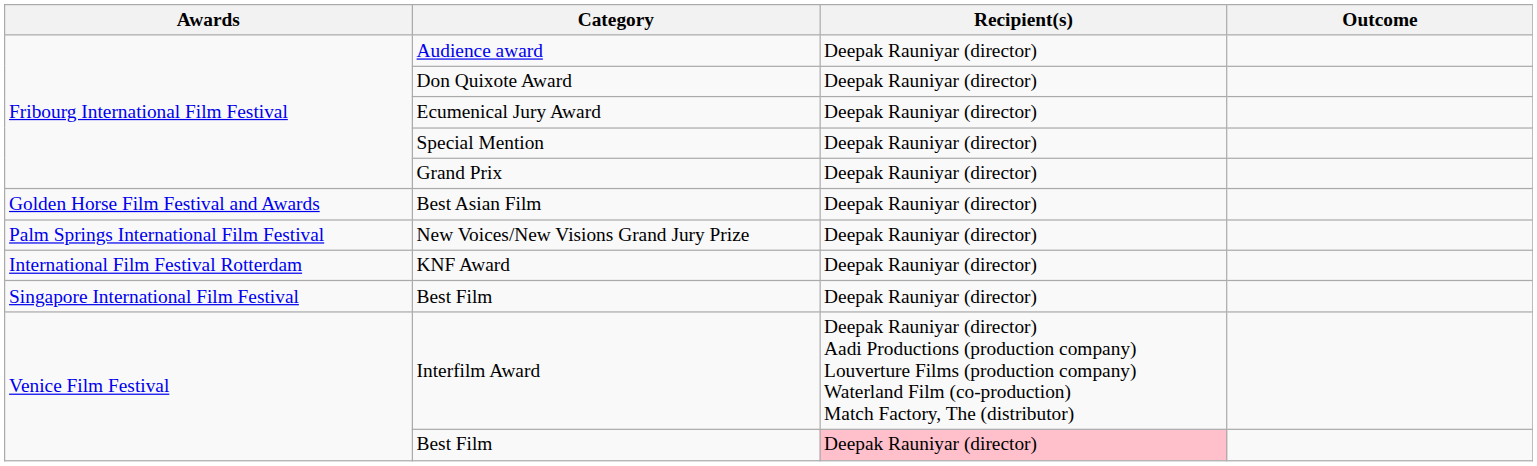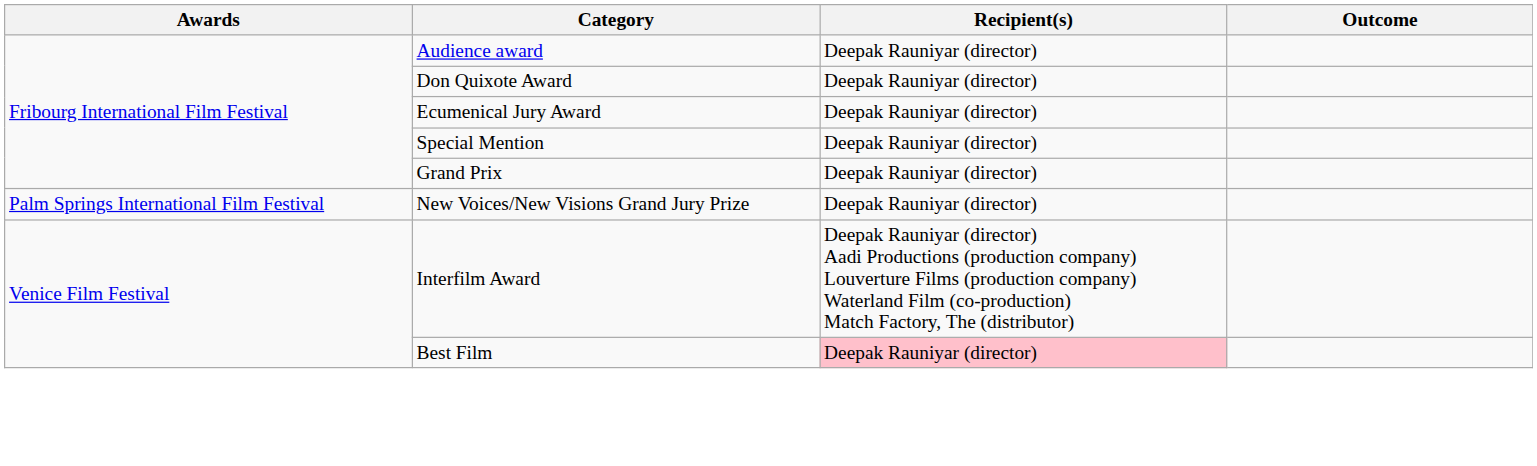- row: Golden Horse Film Festival and Awards | Best Asian Film | Deepak Rauniyar (director)
- row: International Film Festival Rotterdam | KNF Award | Deepak Rauniyar (director)
- row: Singapore International Film Festival | Best Film | Deepak Rauniyar (director)
